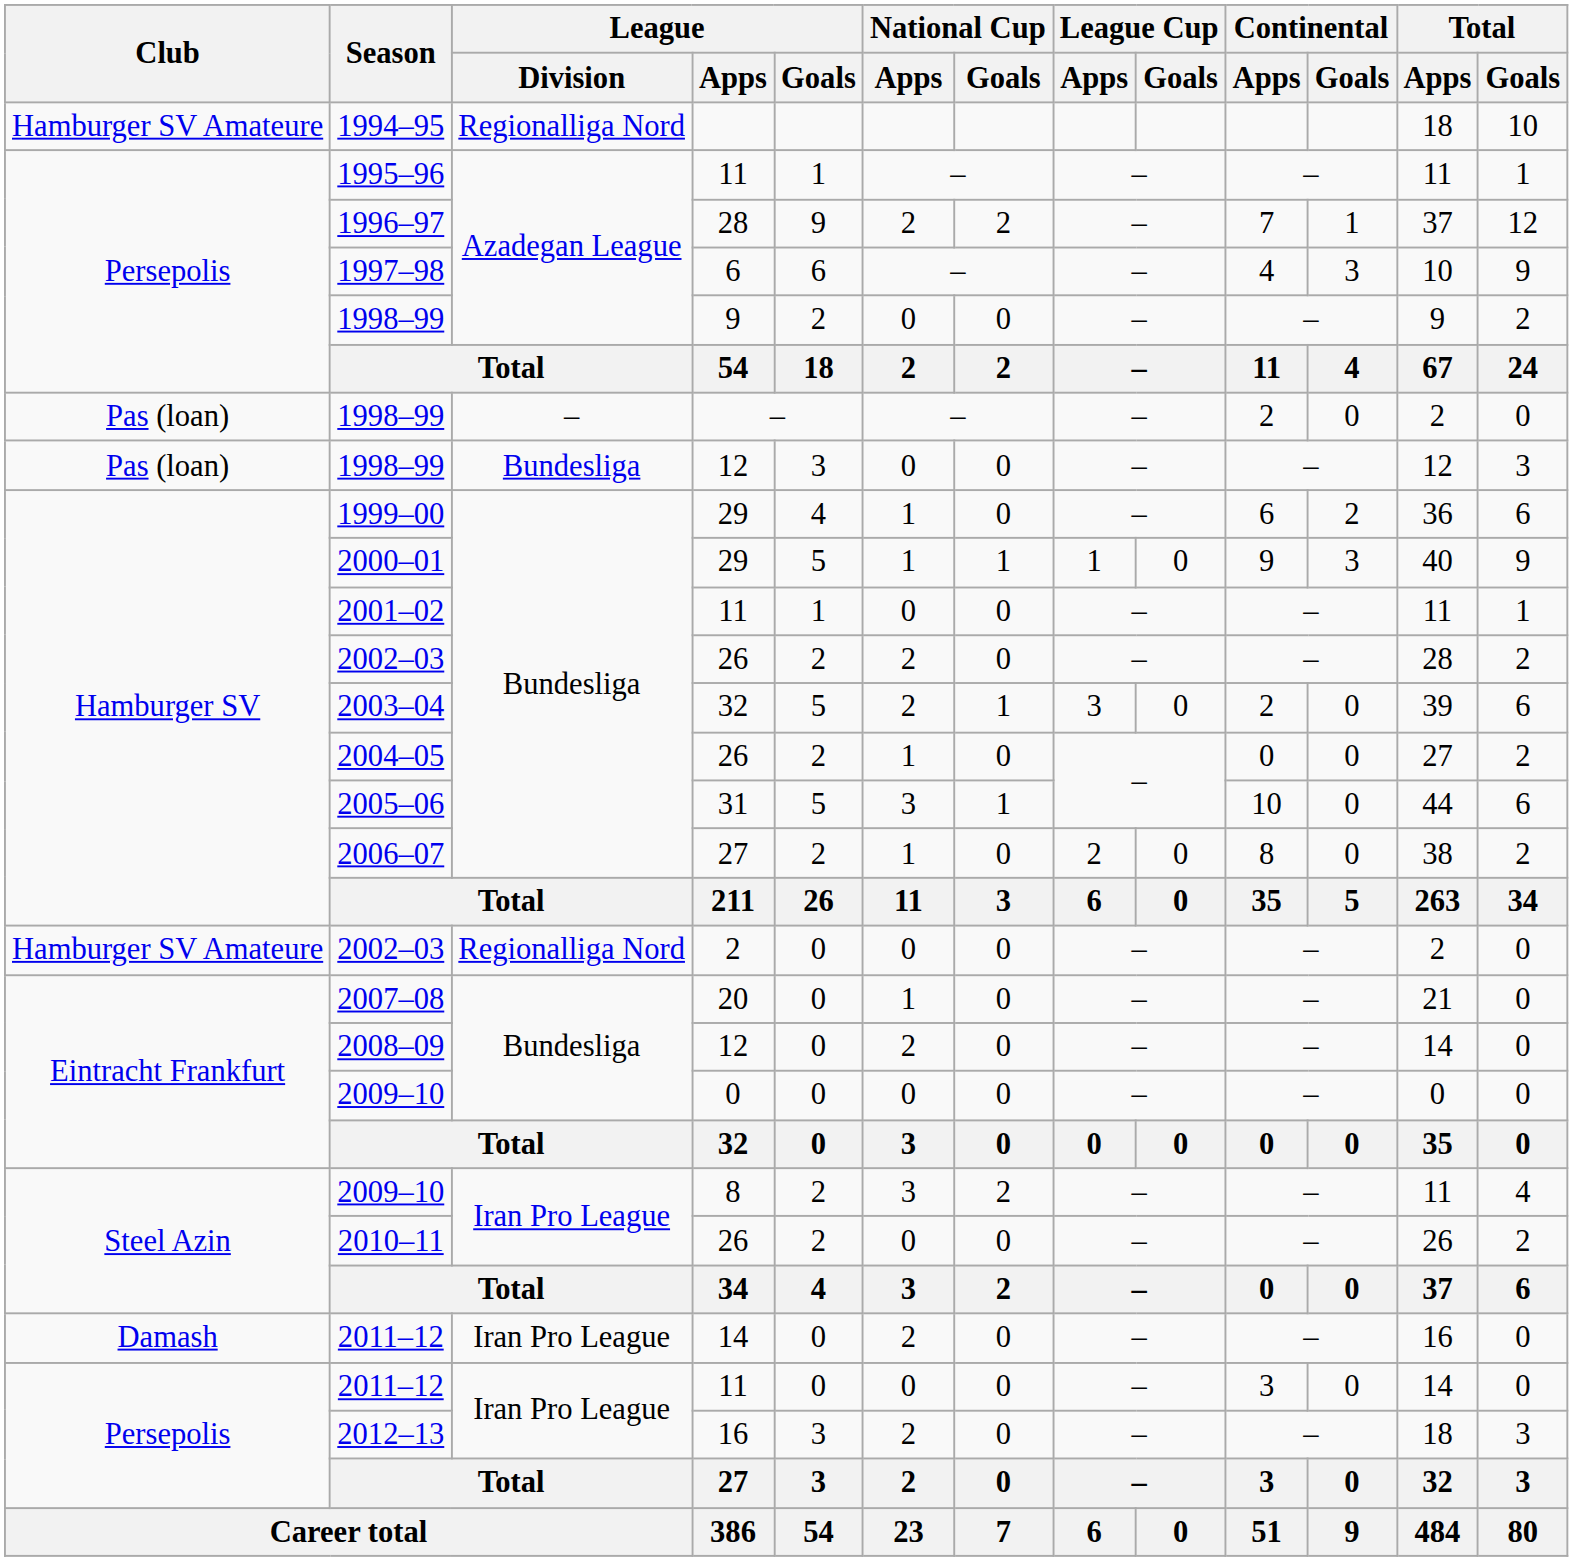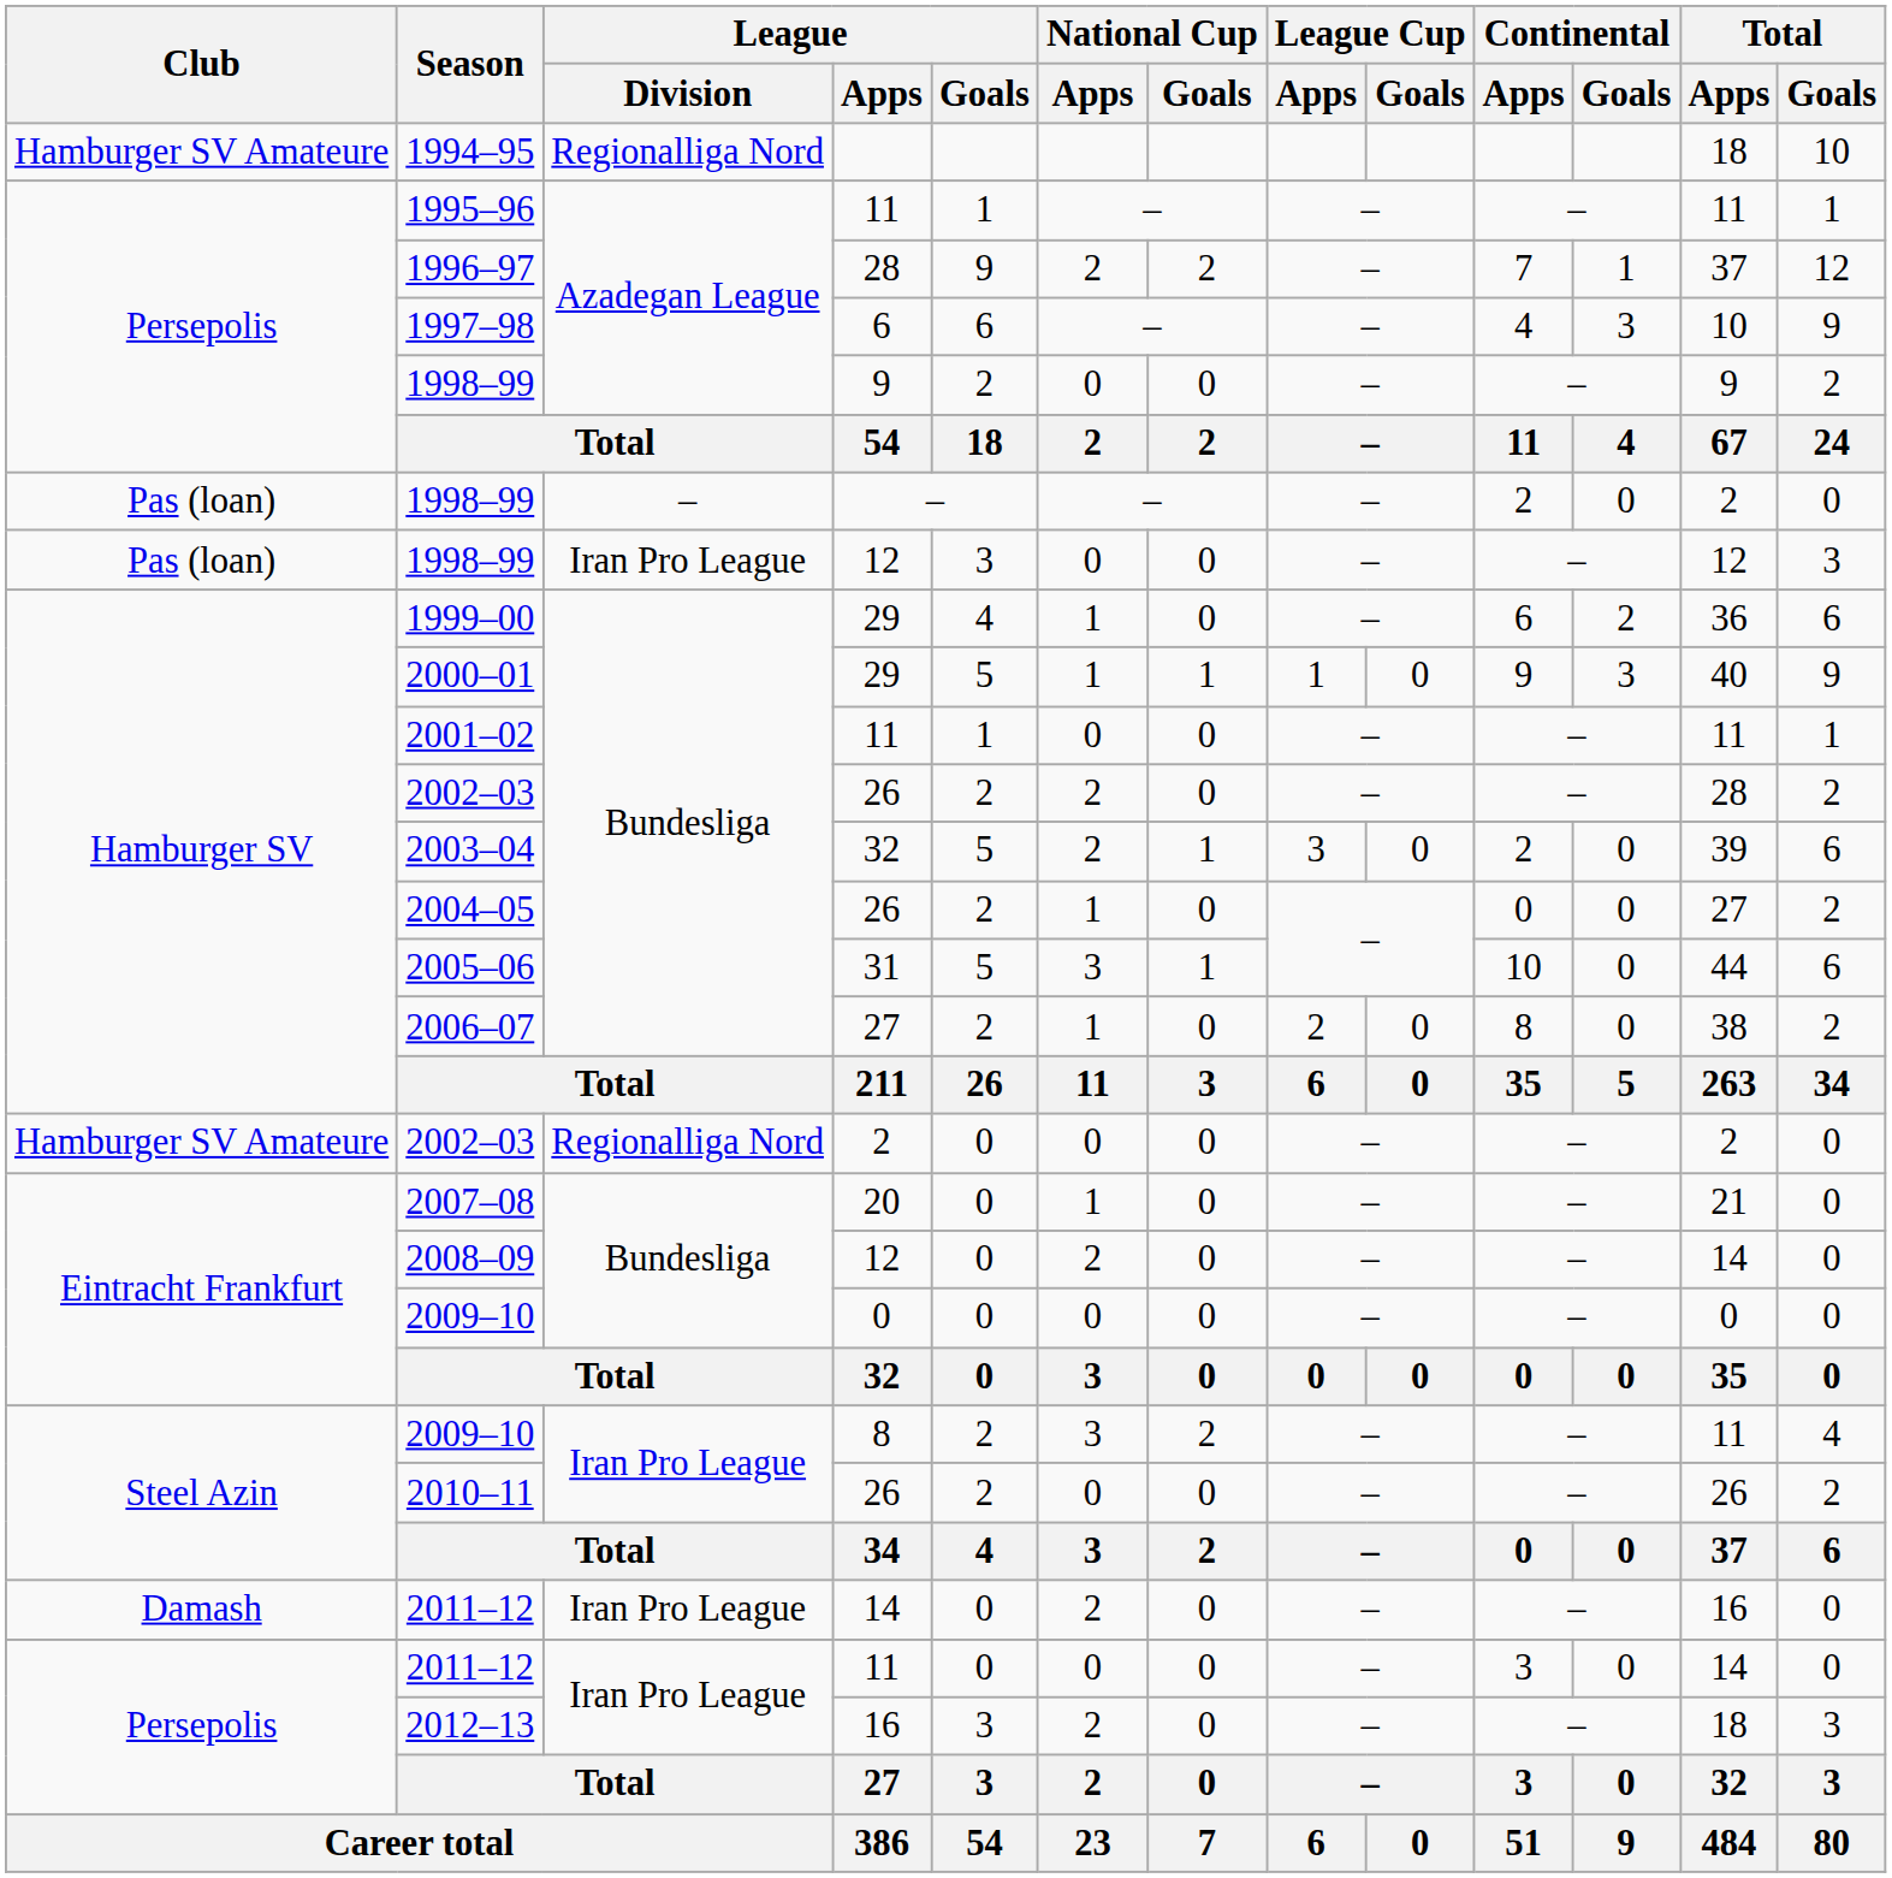1998–99 / 12 | League / Division: Bundesliga -> Iran Pro League
